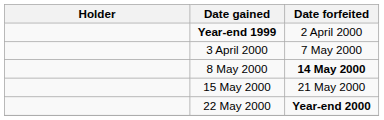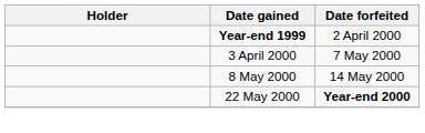8 May 2000 | Date forfeited: bold -> normal
- row: 15 May 2000 | 21 May 2000
